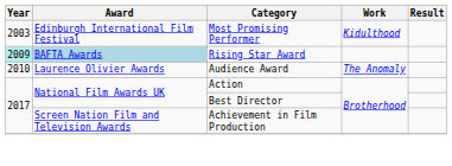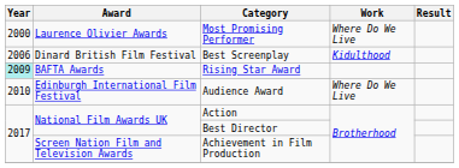Most Promising Performer | Year: 2003 -> 2000
Most Promising Performer | Award: Edinburgh International Film Festival -> Laurence Olivier Awards
Most Promising Performer | Work: Kidulthood -> Where Do We Live
+ row: 2006 | Dinard British Film Festival | Best Screenplay | Kidulthood
Rising Star Award | Award: lightblue background -> no background
Audience Award | Award: Laurence Olivier Awards -> Edinburgh International Film Festival
Audience Award | Work: The Anomaly -> Where Do We Live
